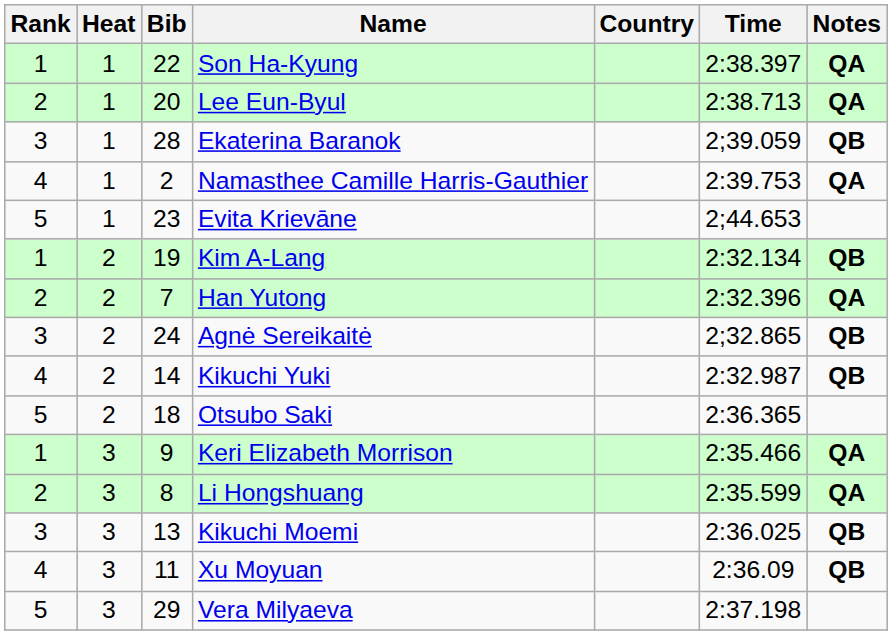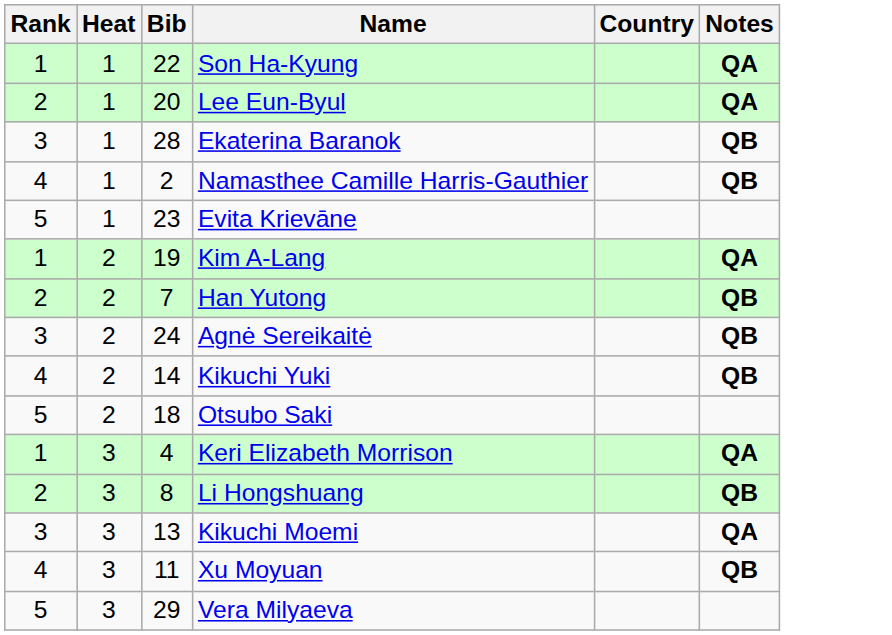- column: Time | 2:38.397 | 2:38.713 | 2;39.059 | 2:39.753 | 2;44.653 | 2:32.134 | 2:32.396 | 2;32.865 | 2:32.987 | 2:36.365 | 2:35.466 | 2:35.599 | 2:36.025 | 2:36.09 | 2:37.198
Namasthee Camille Harris-Gauthier | Notes: QA -> QB
Kim A-Lang | Notes: QB -> QA
Han Yutong | Notes: QA -> QB
Keri Elizabeth Morrison | Bib: 9 -> 4
Li Hongshuang | Notes: QA -> QB
Kikuchi Moemi | Notes: QB -> QA
